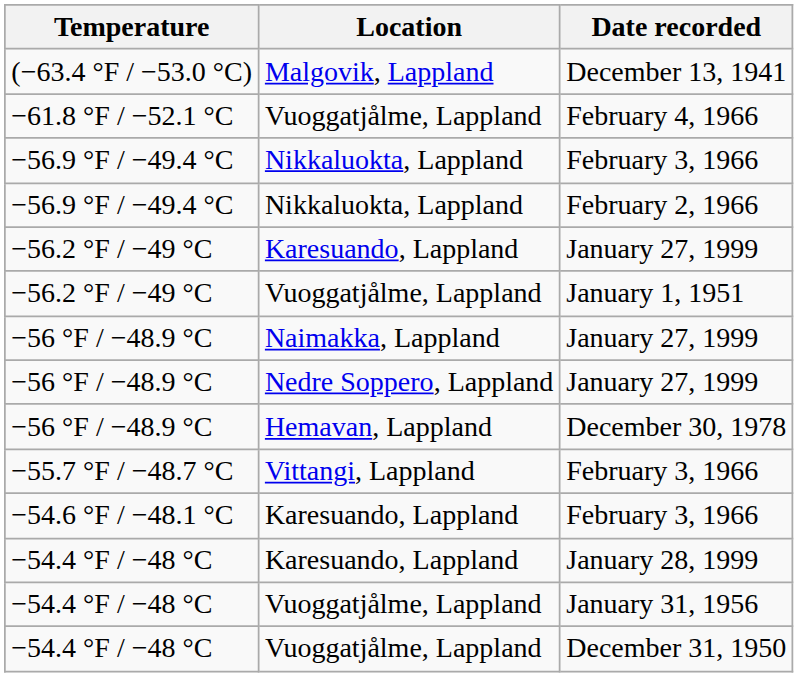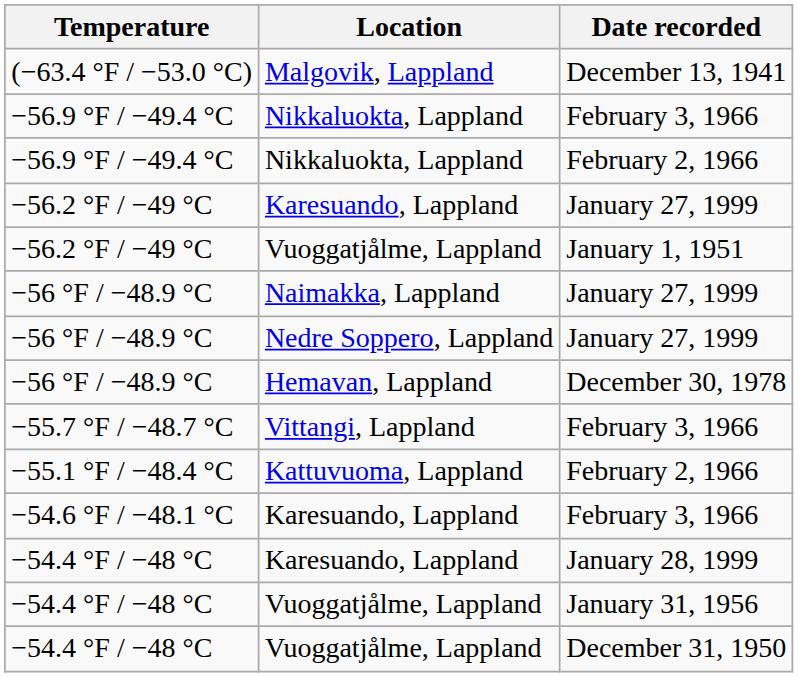- row: −61.8 °F / −52.1 °C | Vuoggatjålme, Lappland | February 4, 1966
+ row: −55.1 °F / −48.4 °C | Kattuvuoma, Lappland | February 2, 1966
